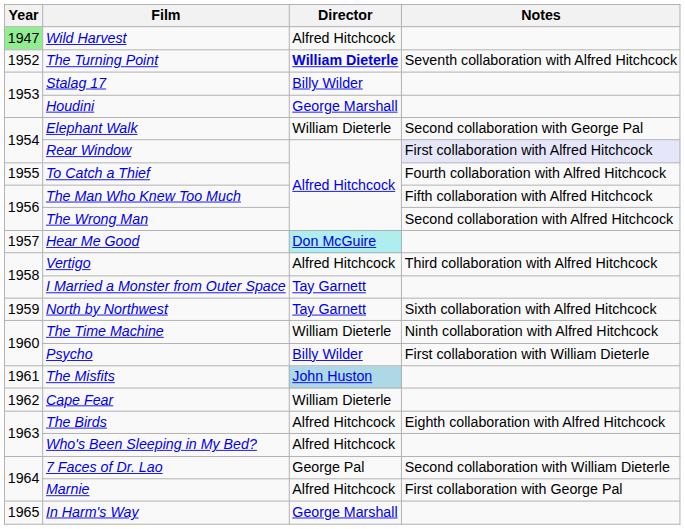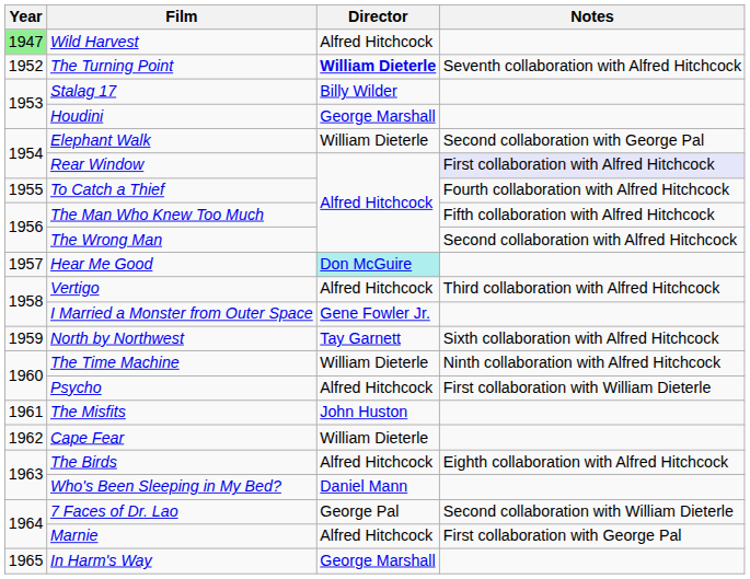I Married a Monster from Outer Space | Director: Tay Garnett -> Gene Fowler Jr.
Psycho | Director: Billy Wilder -> Alfred Hitchcock
The Misfits | Director: lightblue background -> no background
Who's Been Sleeping in My Bed? | Director: Alfred Hitchcock -> Daniel Mann
